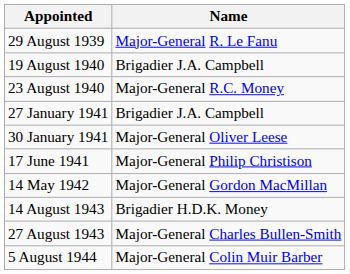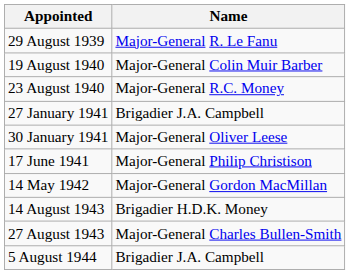19 August 1940 | Name: Brigadier J.A. Campbell -> Major-General Colin Muir Barber
5 August 1944 | Name: Major-General Colin Muir Barber -> Brigadier J.A. Campbell
